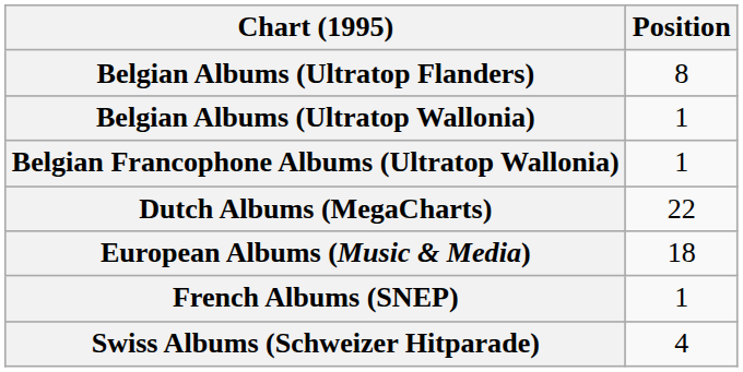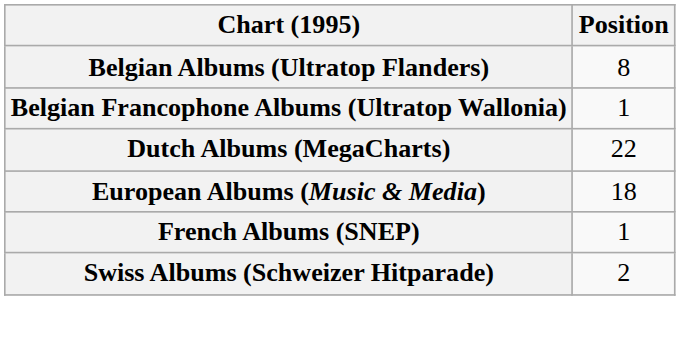- row: Belgian Albums (Ultratop Wallonia) | 1
Swiss Albums (Schweizer Hitparade) | Position: 4 -> 2
